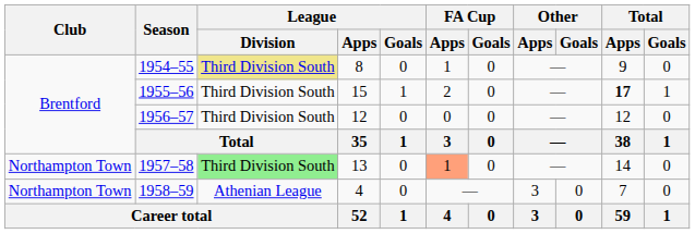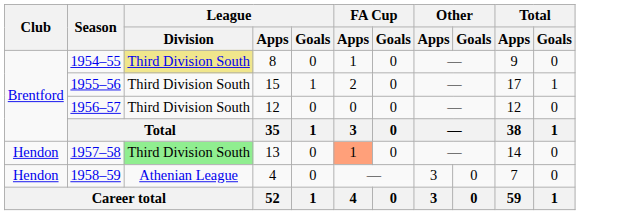1955–56 | Total / Apps: bold -> normal
1957–58 | Club: Northampton Town -> Hendon
1958–59 | Club: Northampton Town -> Hendon
